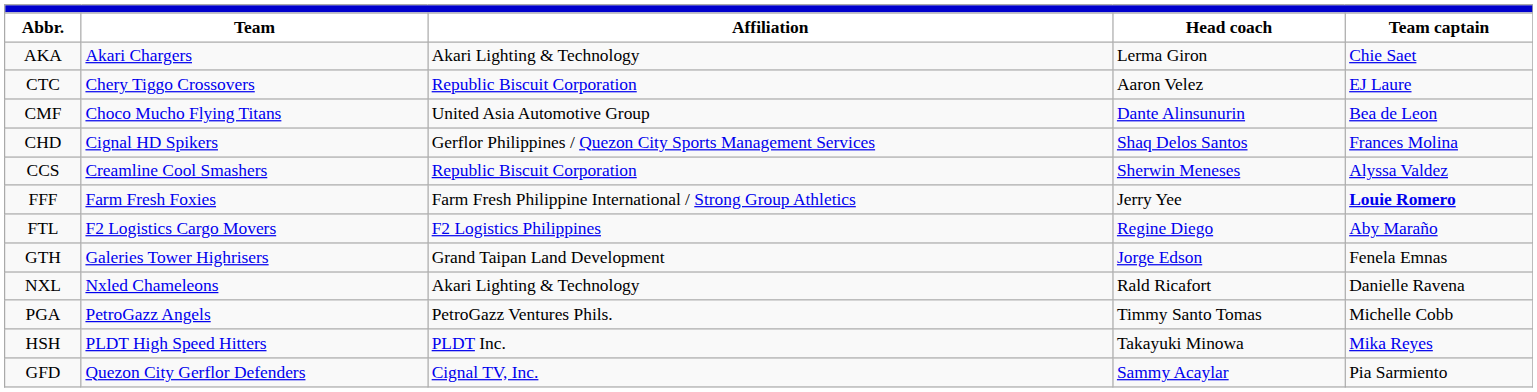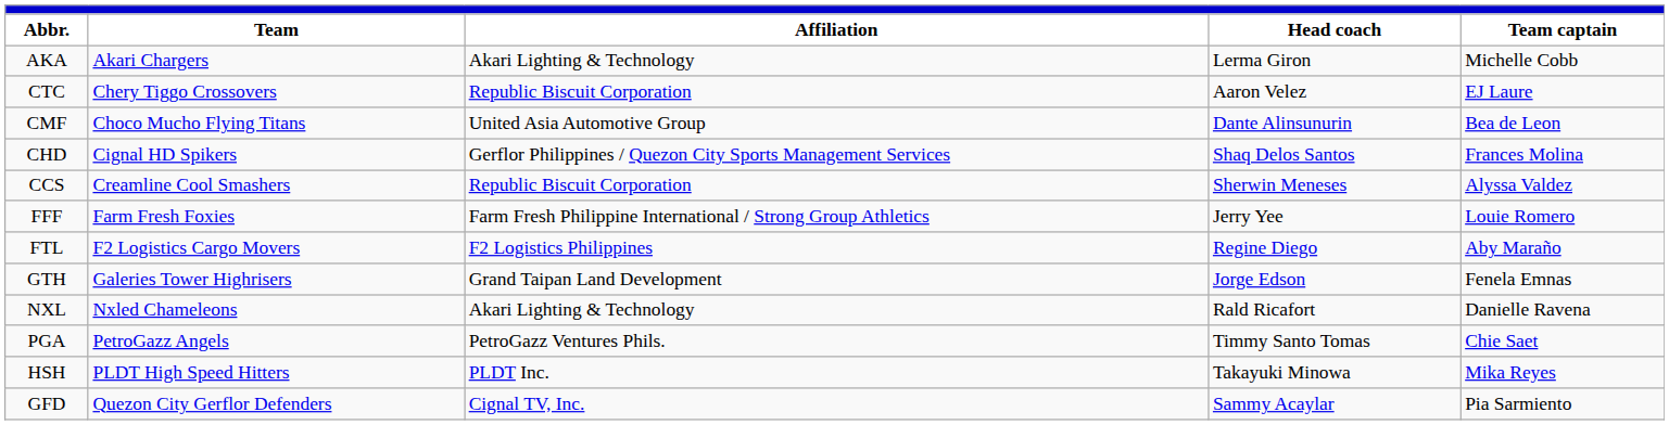AKA | Team captain: Chie Saet -> Michelle Cobb
FFF | Team captain: bold -> normal
PGA | Team captain: Michelle Cobb -> Chie Saet
